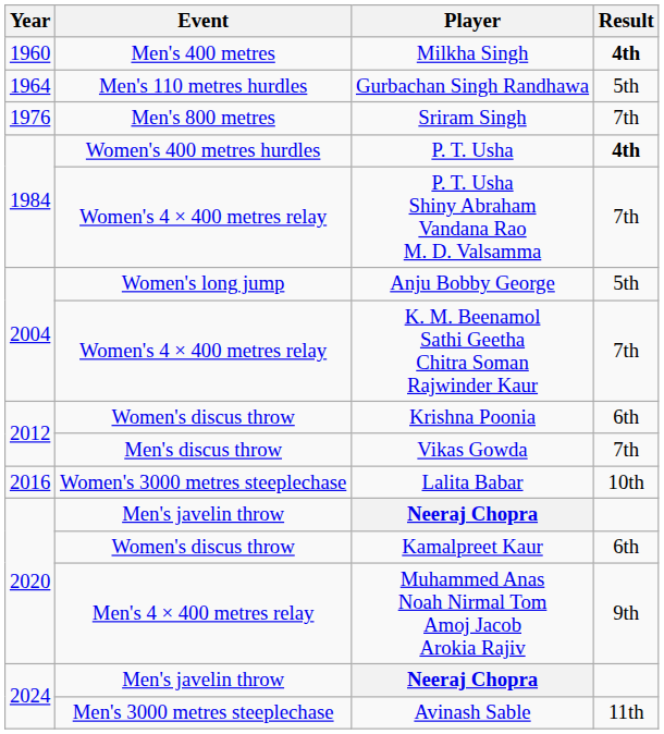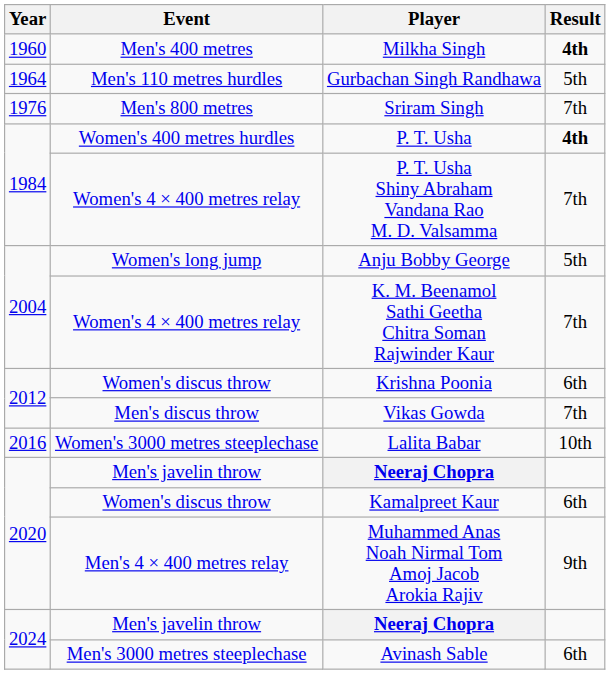Avinash Sable | Result: 11th -> 6th
